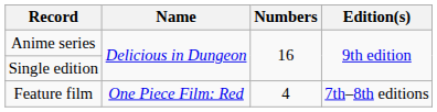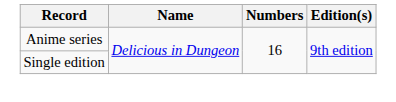- row: Feature film | One Piece Film: Red | 4 | 7th–8th editions
